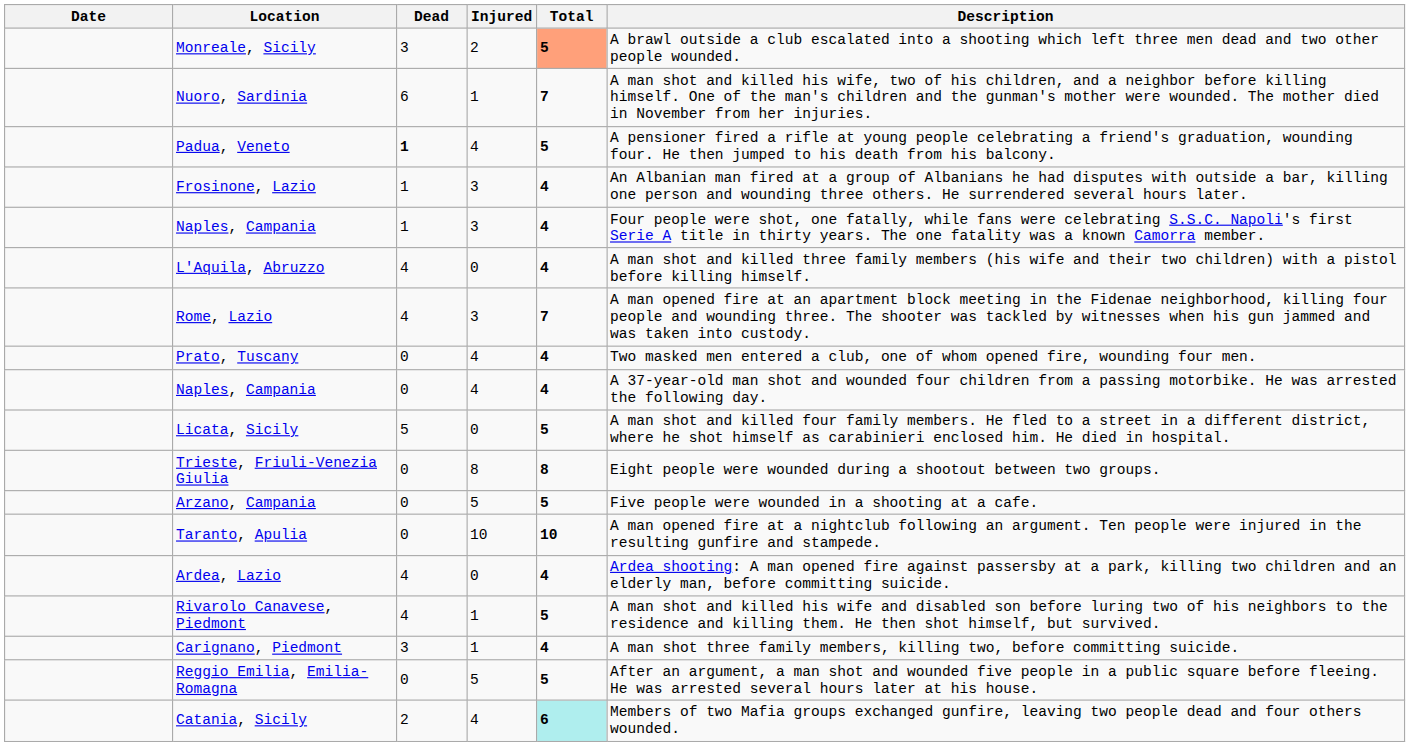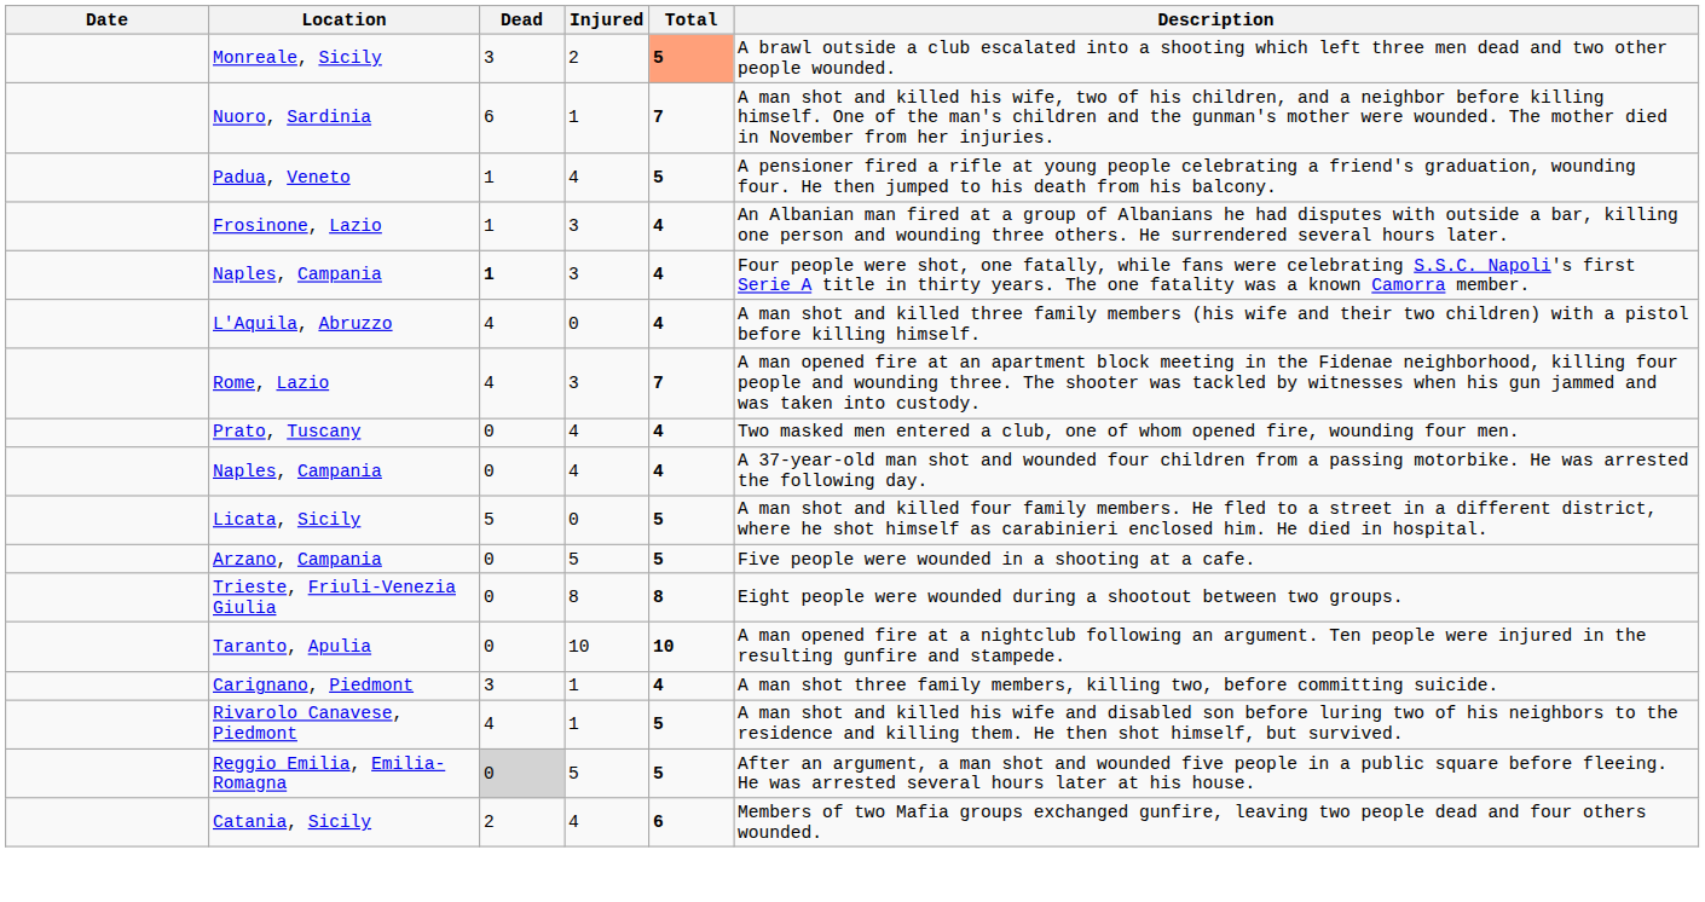Padua, Veneto | Dead: bold -> normal
Naples, Campania / 3 | Dead: normal -> bold
rows swapped: Arzano, Campania <-> Trieste, Friuli-Venezia Giulia
- row: Ardea, Lazio | 4 | 0 | 4 | Ardea shooting: A man opened fire against passersby at a park, killing two children and an elderly man, before committing suicide.
rows swapped: Rivarolo Canavese, Piedmont <-> Carignano, Piedmont
Reggio Emilia, Emilia-Romagna | Dead: no background -> lightgrey background
Catania, Sicily | Total: paleturquoise background -> no background
